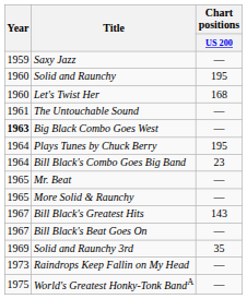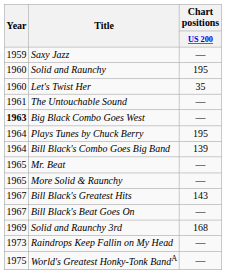Let's Twist Her | Chart positions / US 200: 168 -> 35
Bill Black's Combo Goes Big Band | Chart positions / US 200: 23 -> 139
Solid and Raunchy 3rd | Chart positions / US 200: 35 -> 168
